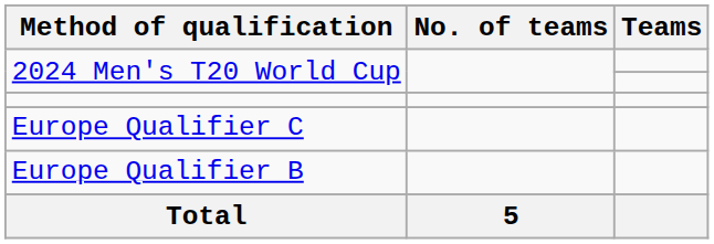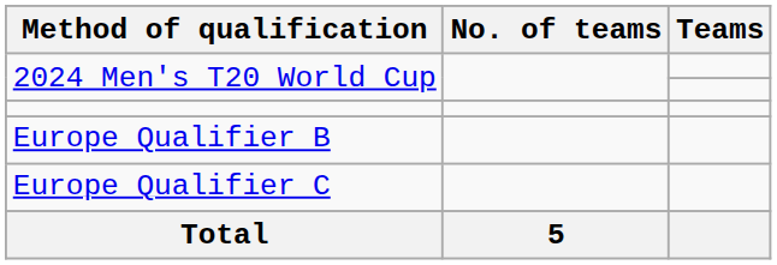rows swapped: Europe Qualifier B <-> Europe Qualifier C
